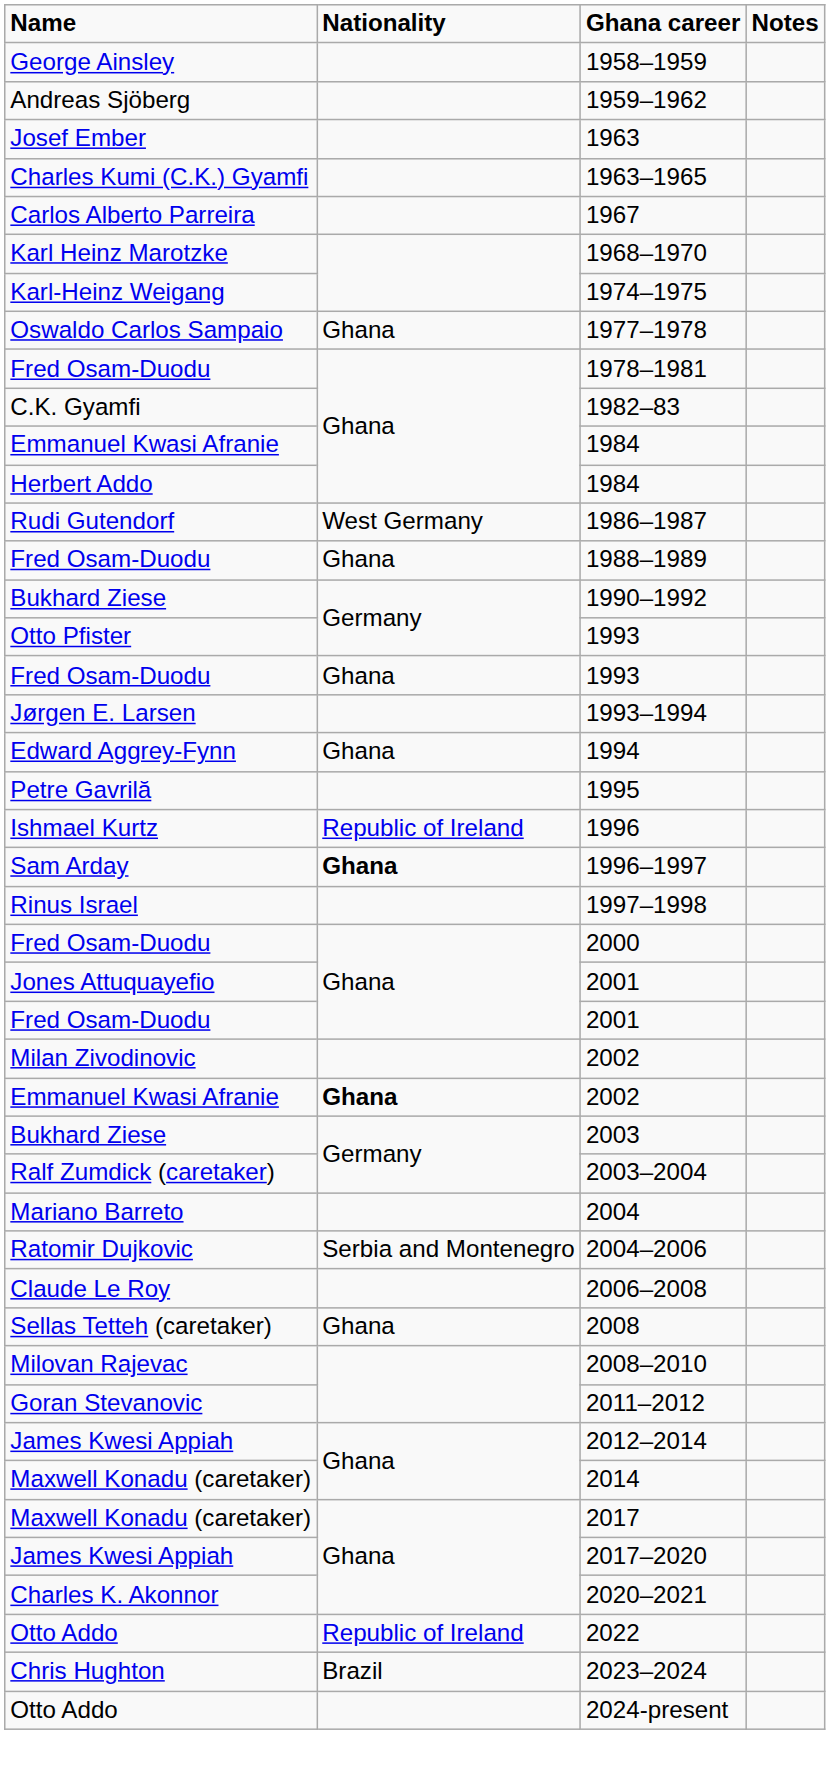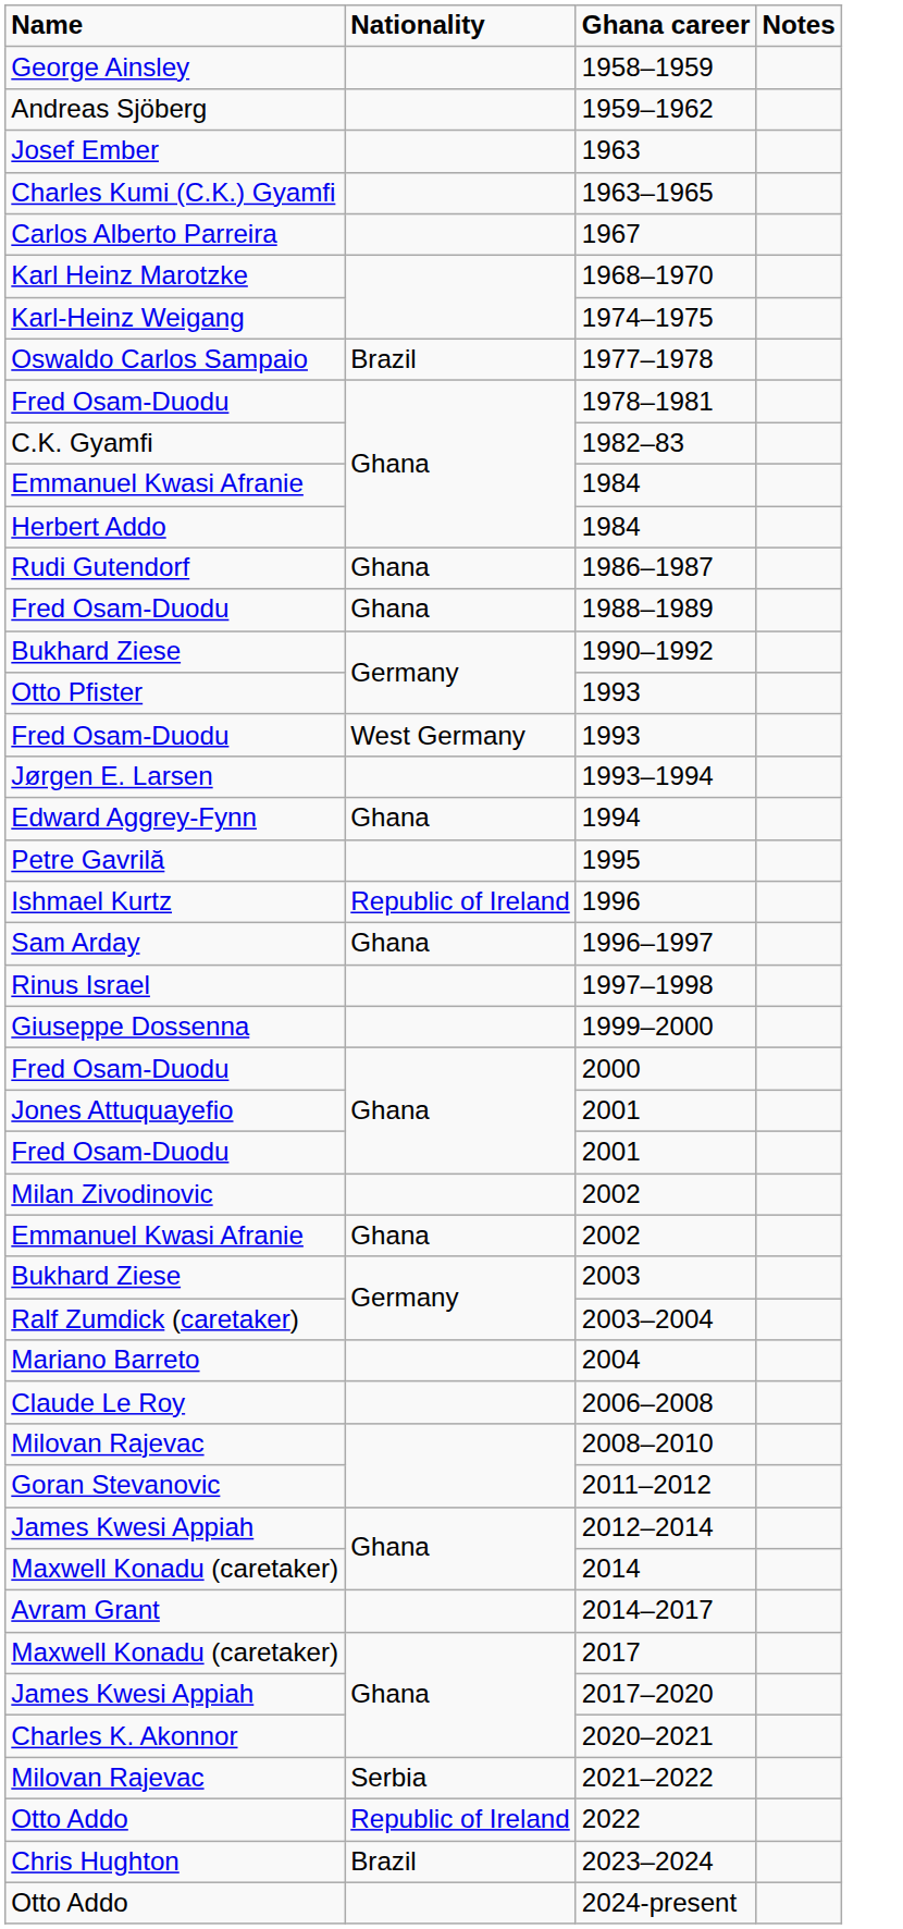1977–1978 | Nationality: Ghana -> Brazil
1986–1987 | Nationality: West Germany -> Ghana
Fred Osam-Duodu / 1993 | Nationality: Ghana -> West Germany
1996–1997 | Nationality: bold -> normal
+ row: Giuseppe Dossenna | 1999–2000
Emmanuel Kwasi Afranie / 2002 | Nationality: bold -> normal
- row: Ratomir Dujkovic | Serbia and Montenegro | 2004–2006
- row: Sellas Tetteh (caretaker) | Ghana | 2008
+ row: Avram Grant | 2014–2017
+ row: Milovan Rajevac | Serbia | 2021–2022
